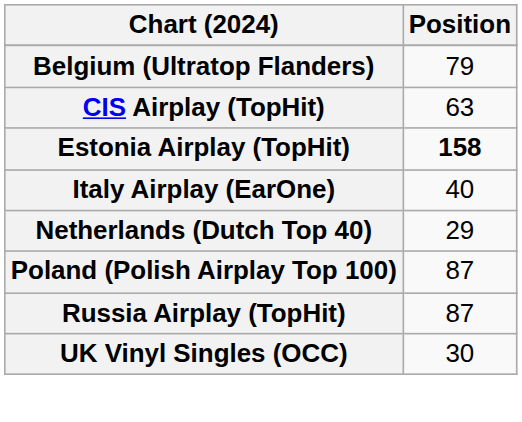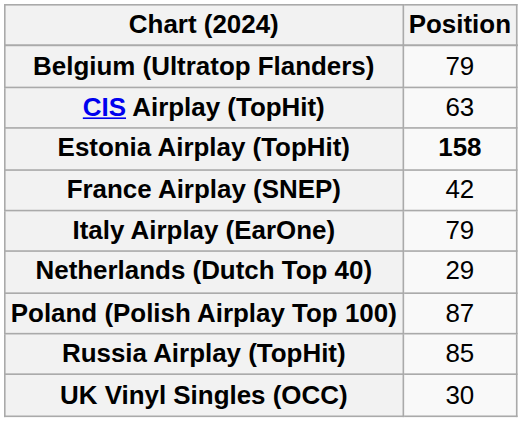+ row: France Airplay (SNEP) | 42
Italy Airplay (EarOne) | Position: 40 -> 79
Russia Airplay (TopHit) | Position: 87 -> 85
